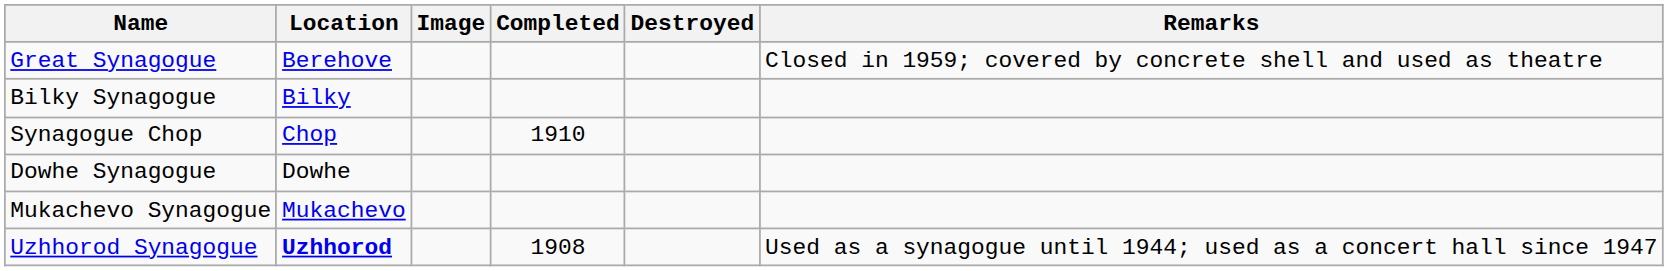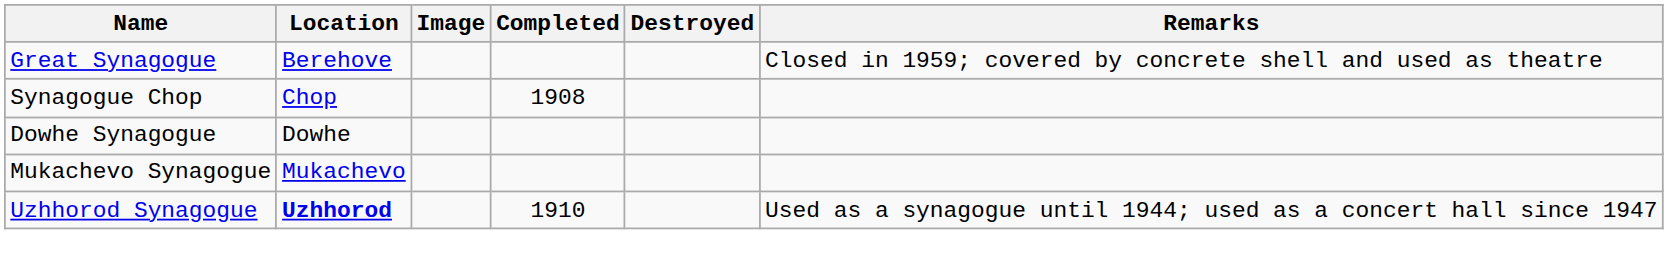- row: Bilky Synagogue | Bilky
Synagogue Chop | Completed: 1910 -> 1908
Uzhhorod Synagogue | Completed: 1908 -> 1910
